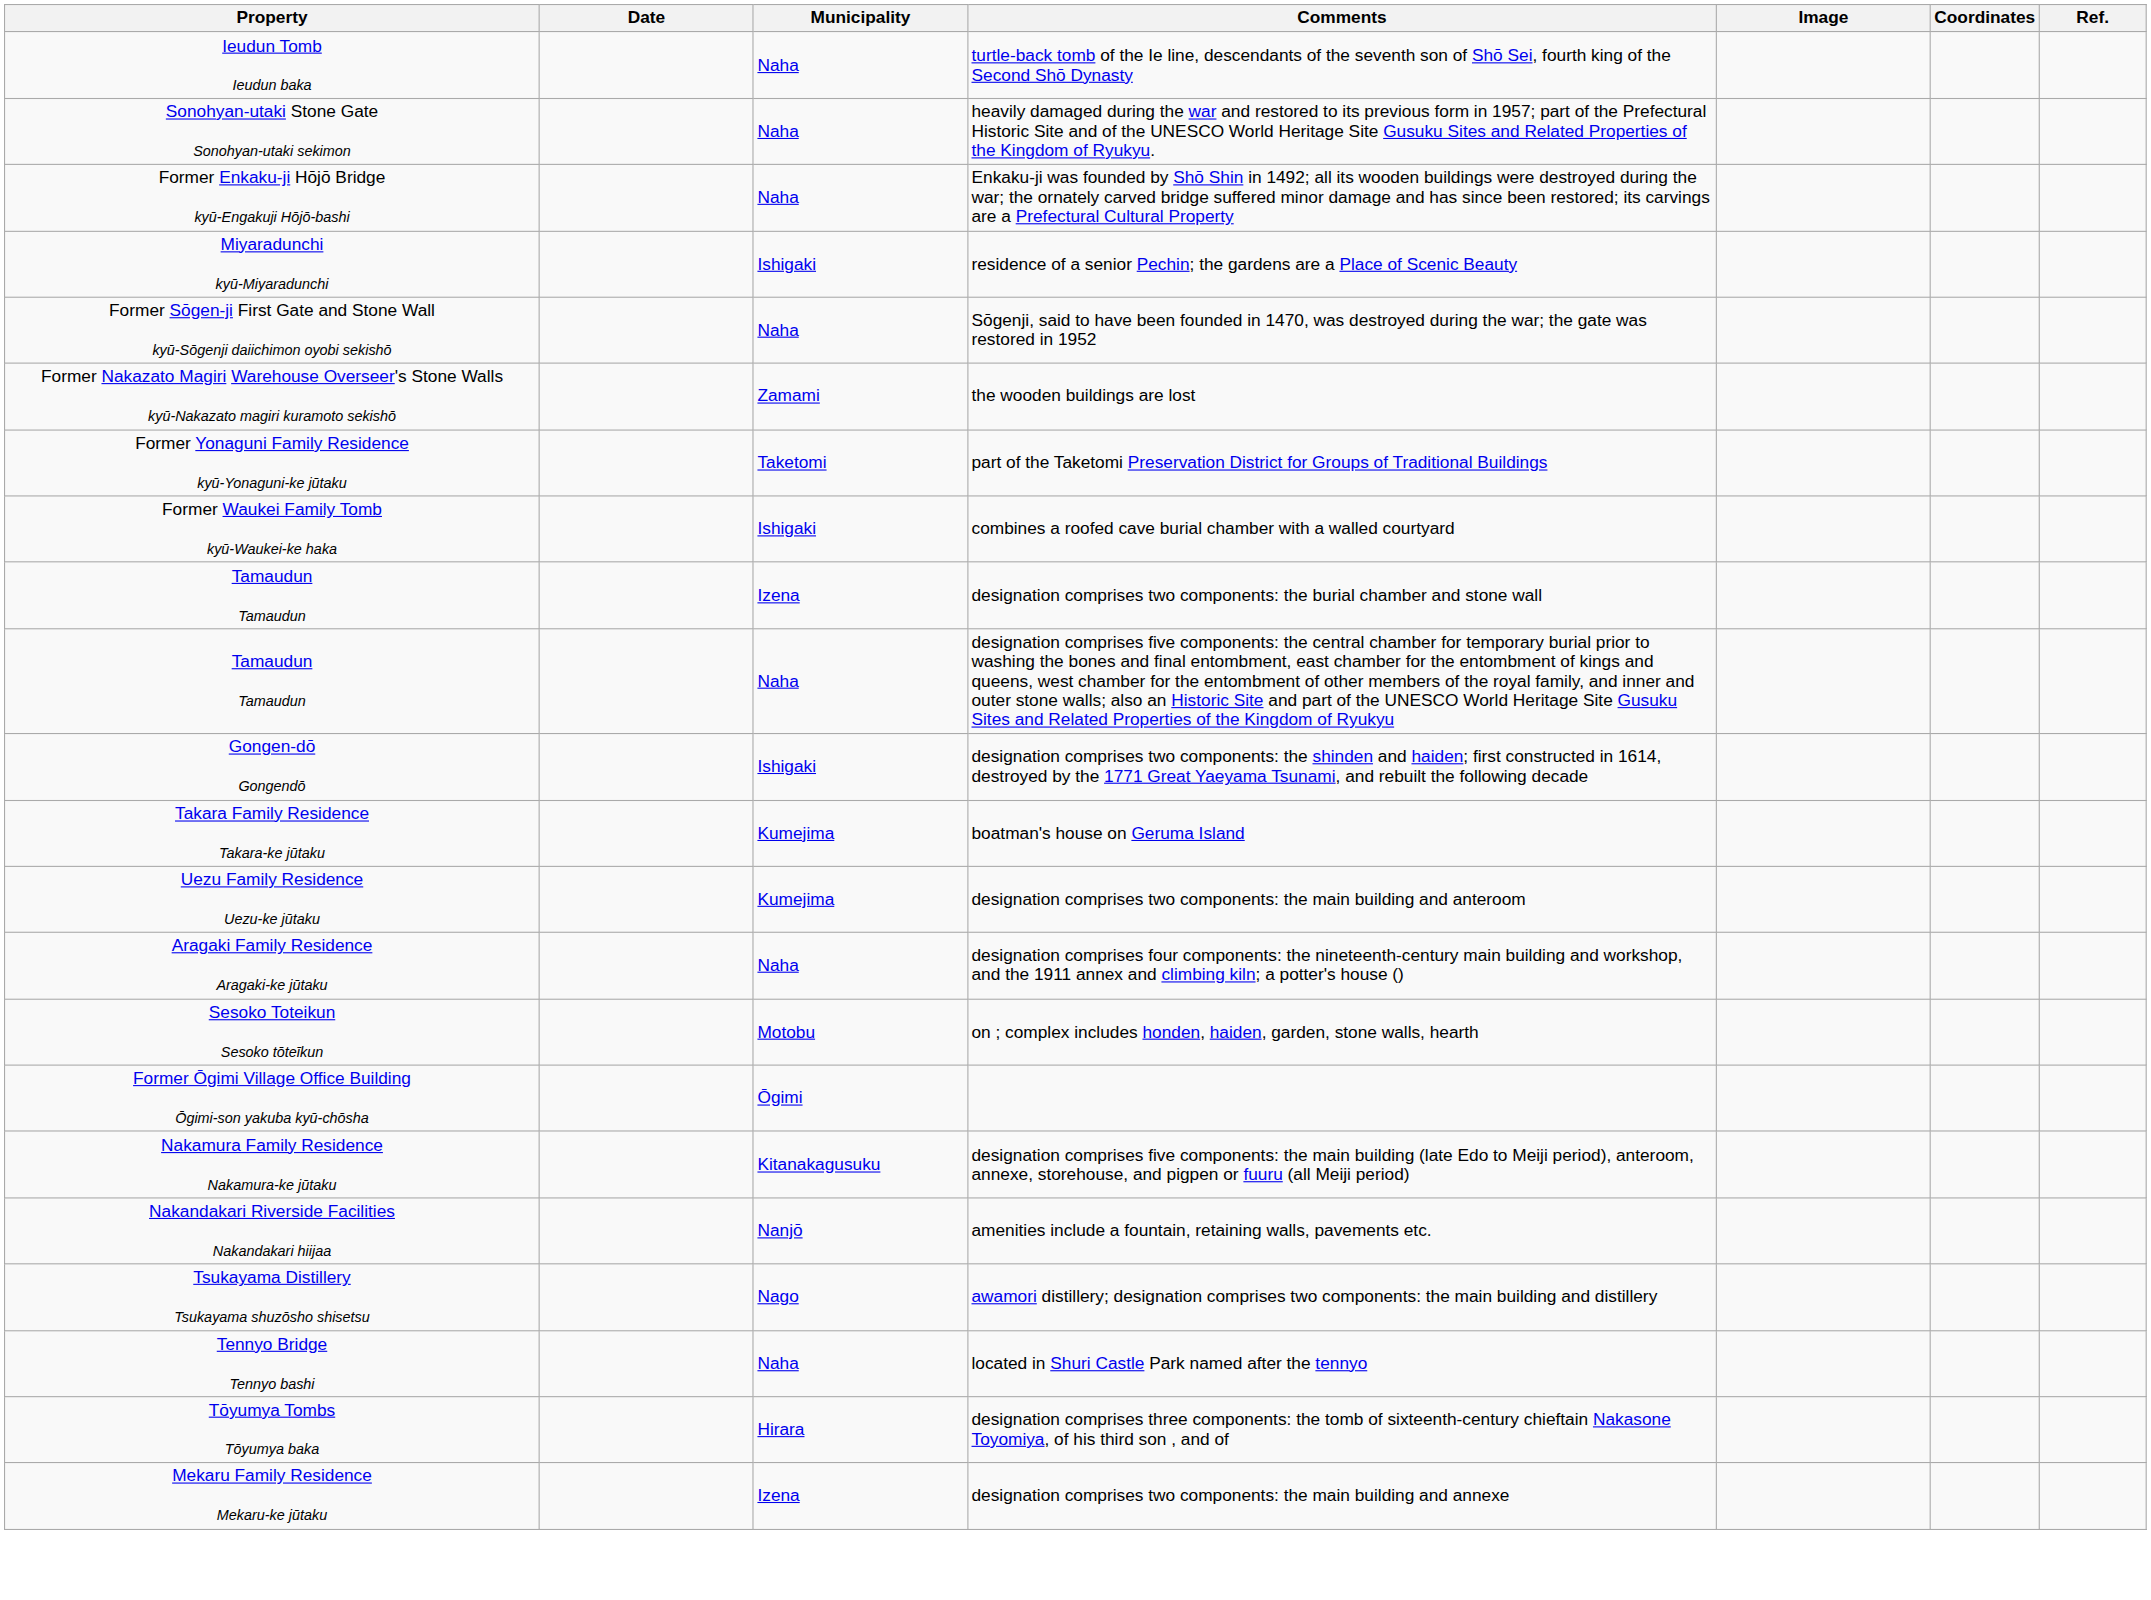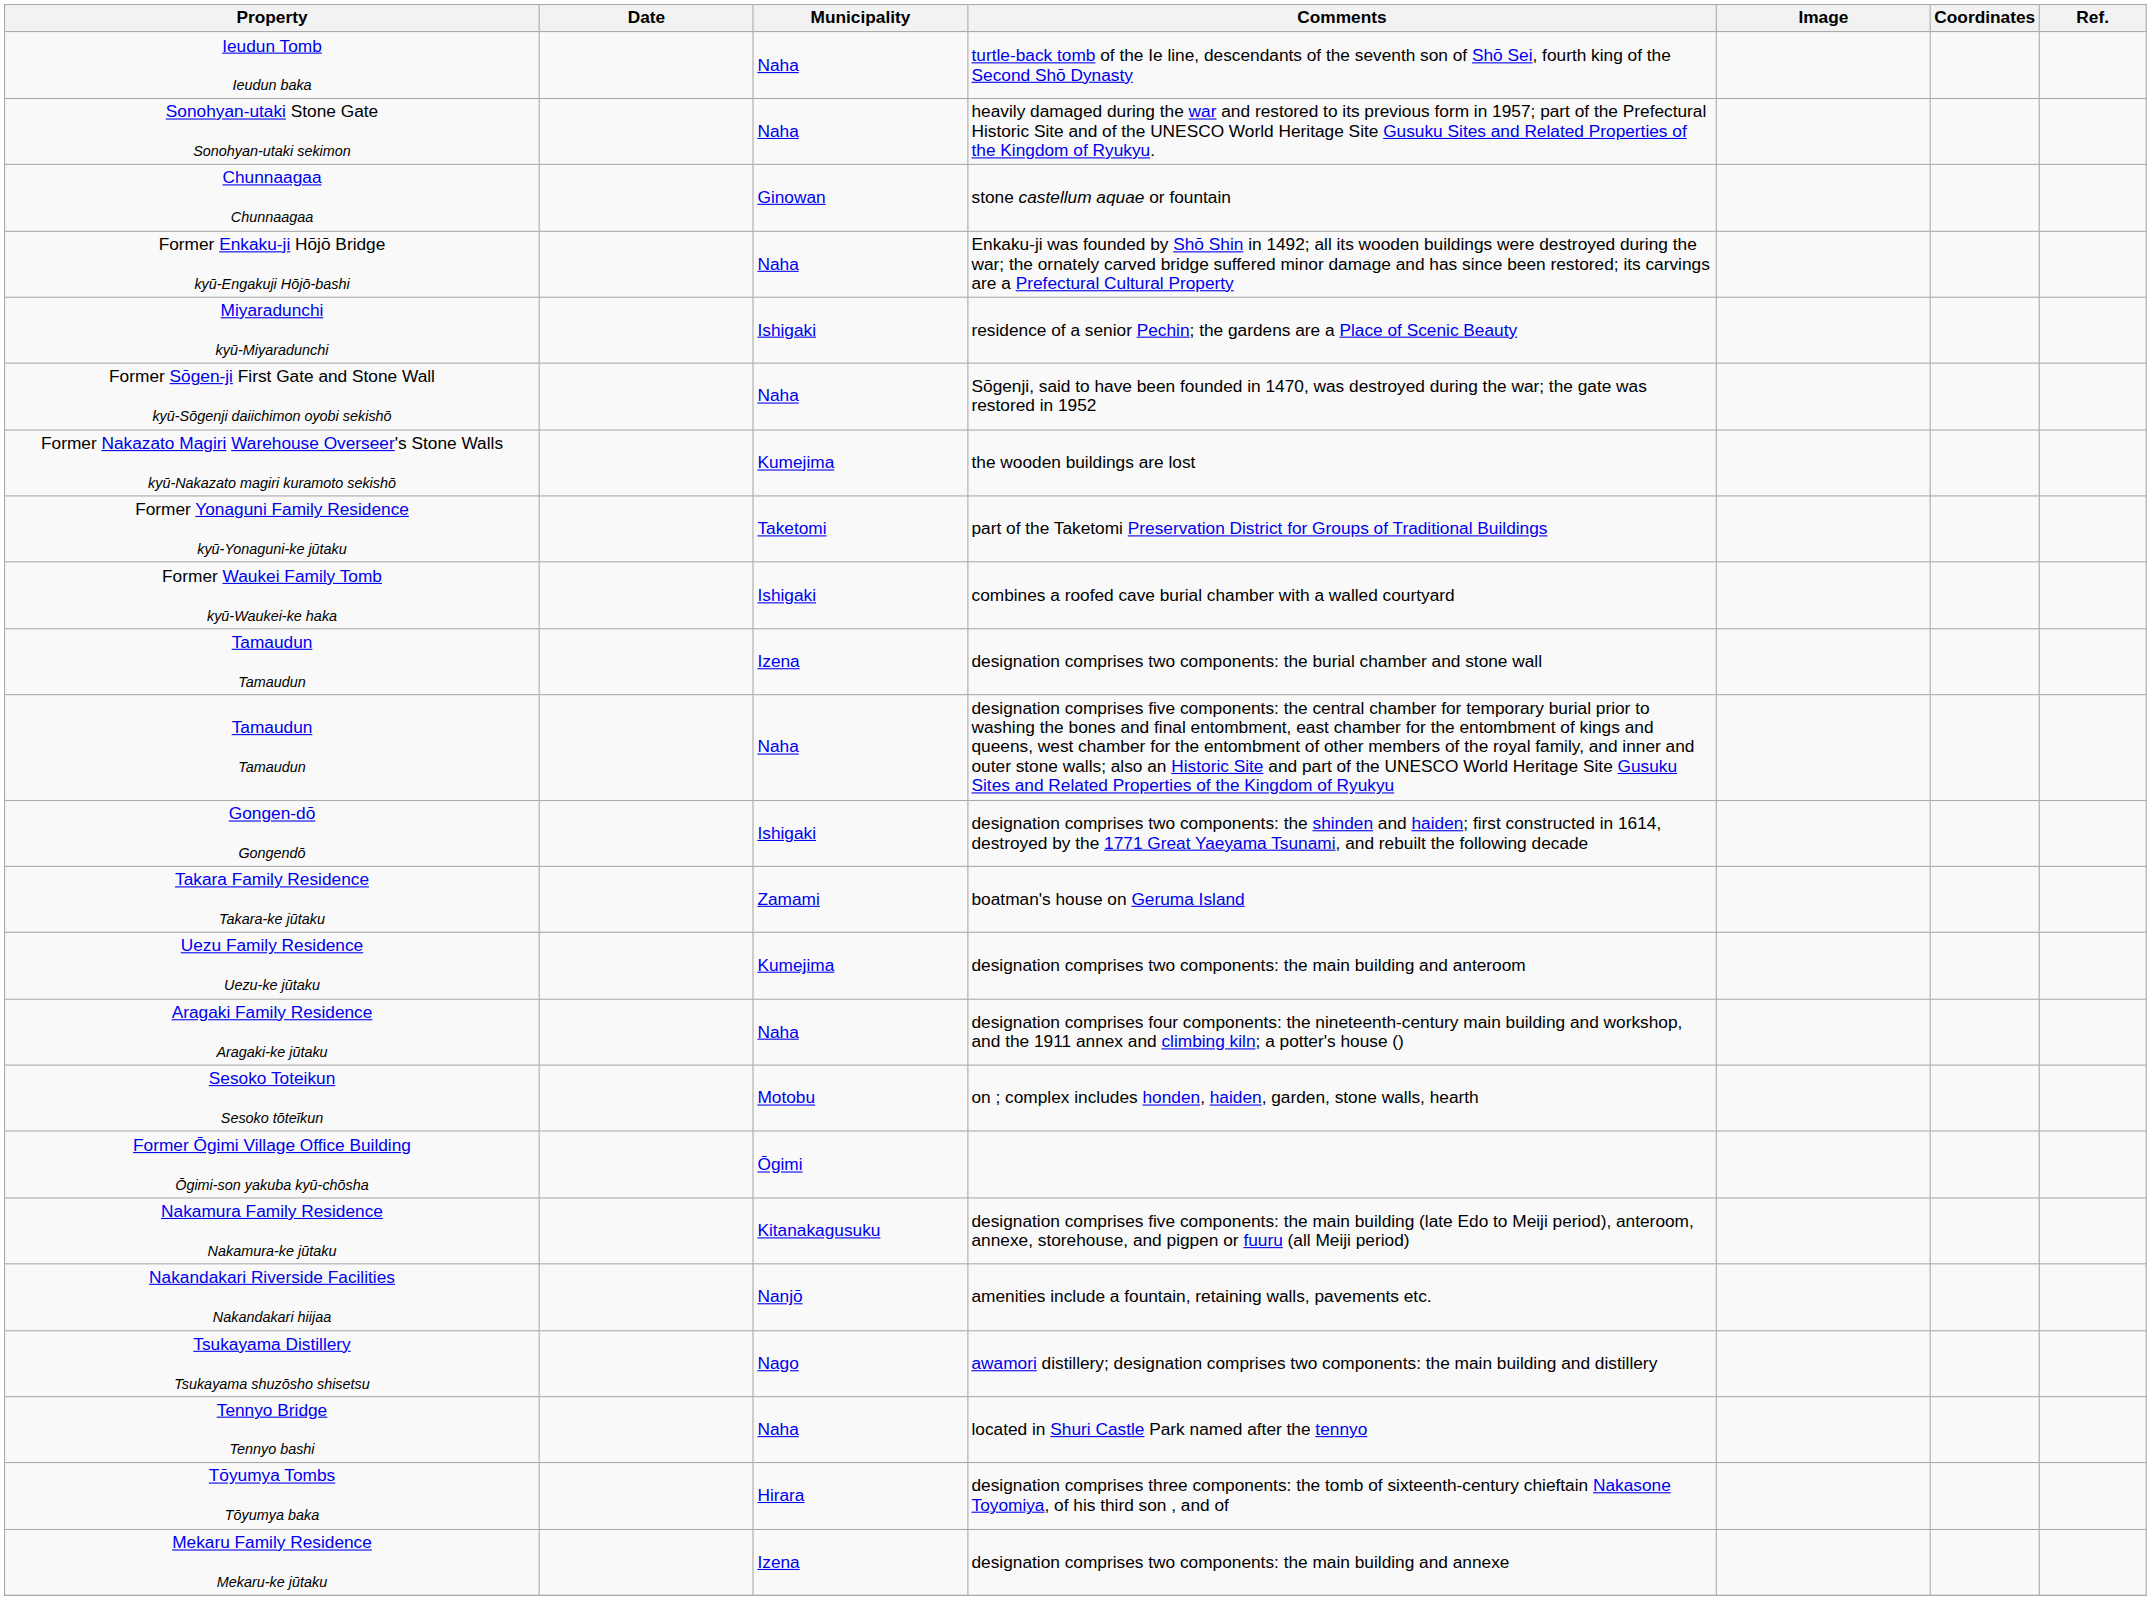+ row: Chunnaagaa Chunnaagaa | Ginowan | stone castellum aquae or fountain
the wooden buildings are lost | Municipality: Zamami -> Kumejima
boatman's house on Geruma Island | Municipality: Kumejima -> Zamami
